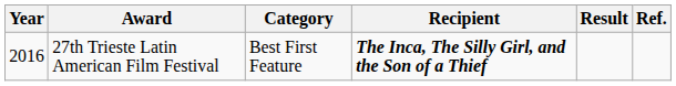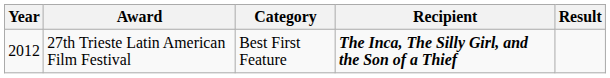- column: Ref.
27th Trieste Latin American Film Festival | Year: 2016 -> 2012
